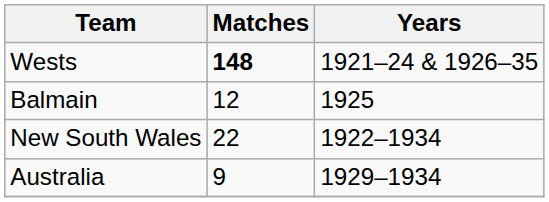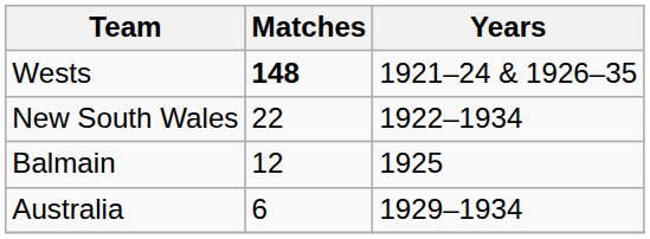rows swapped: Balmain <-> New South Wales
Australia | Matches: 9 -> 6
